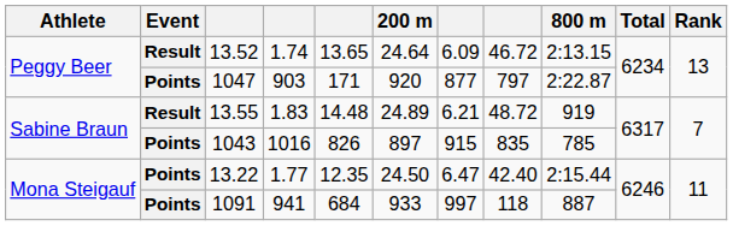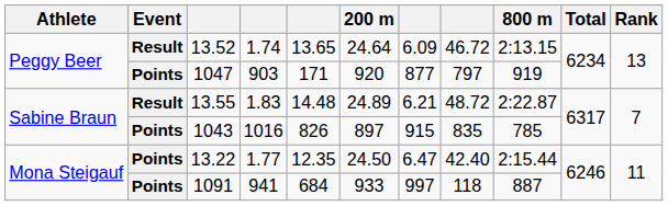1047 | 800 m: 2:22.87 -> 919
13.55 | 800 m: 919 -> 2:22.87
